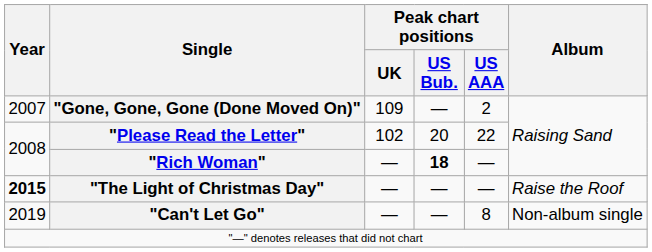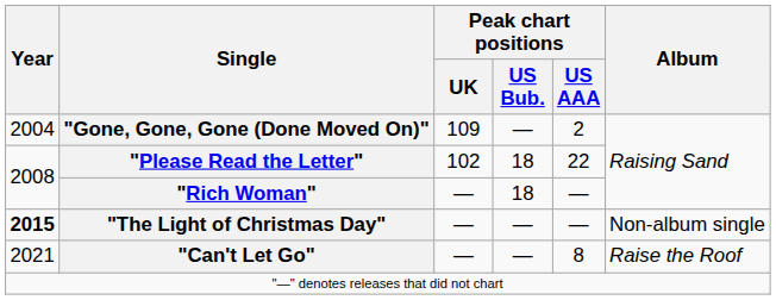"Gone, Gone, Gone (Done Moved On)" | Year: 2007 -> 2004
"Please Read the Letter" | Peak chart positions / US Bub.: 20 -> 18
"Rich Woman" | Peak chart positions / US Bub.: bold -> normal
"The Light of Christmas Day" | Album: Raise the Roof -> Non-album single
"Can't Let Go" | Year: 2019 -> 2021
"Can't Let Go" | Album: Non-album single -> Raise the Roof
